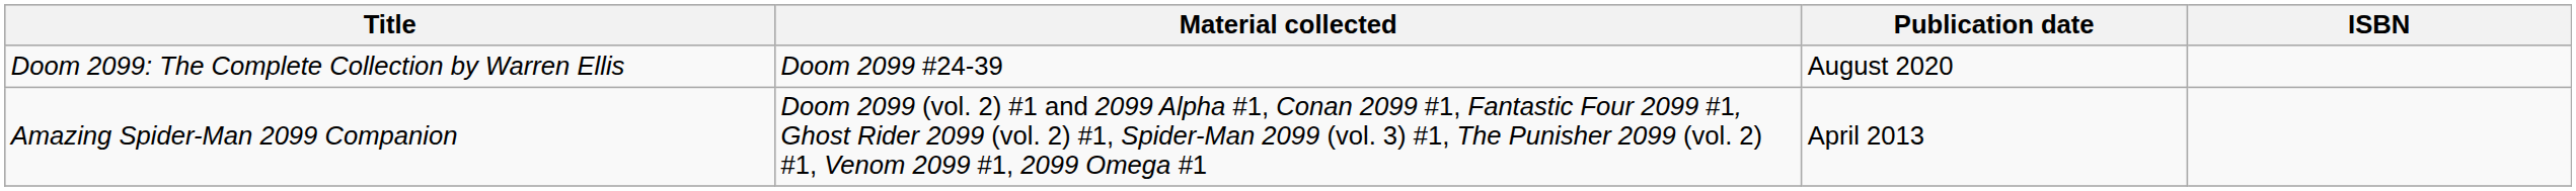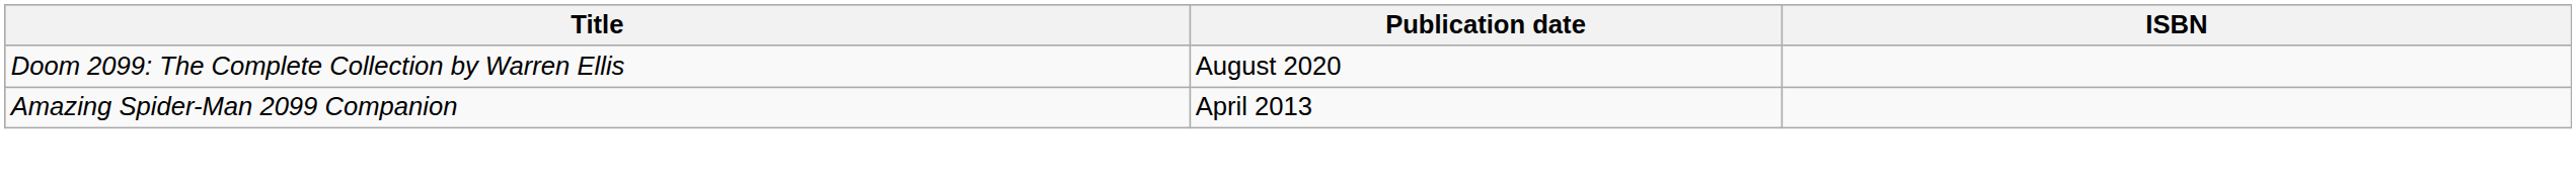- column: Material collected | Doom 2099 #24-39 | Doom 2099 (vol. 2) #1 and 2099 Alpha #1, Conan 2099 #1, Fantastic Four 2099 #1, Ghost Rider 2099 (vol. 2) #1, Spider-Man 2099 (vol. 3) #1, The Punisher 2099 (vol. 2) #1, Venom 2099 #1, 2099 Omega #1
